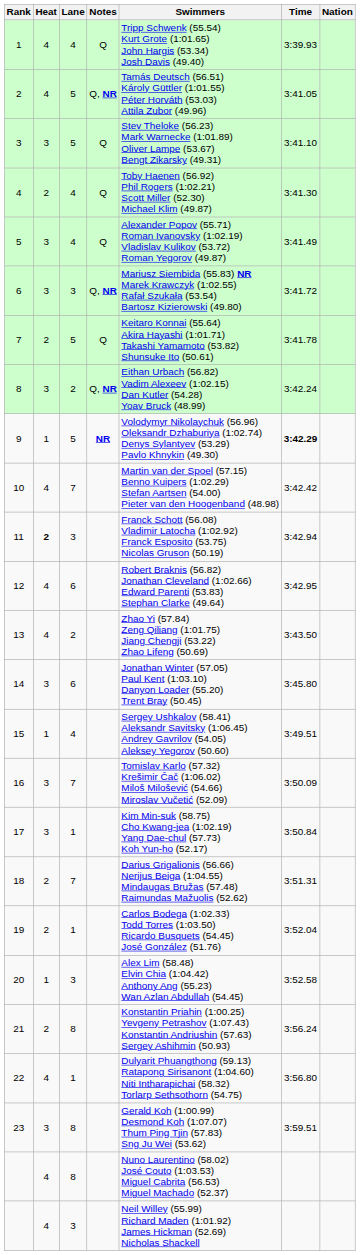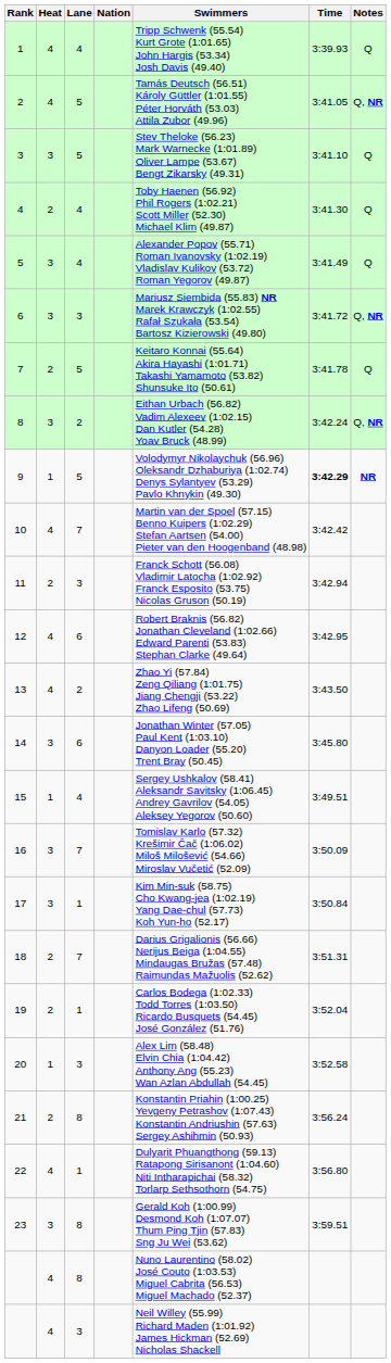columns swapped: Nation <-> Notes
11 | Heat: bold -> normal
